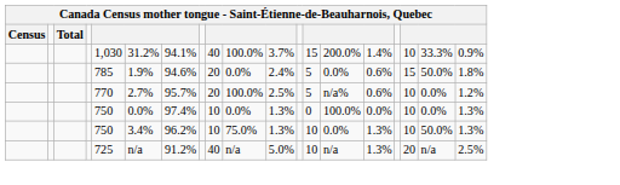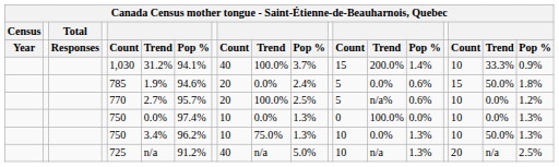+ row: Year | Responses | Count | Trend | Pop % | Count | Trend | Pop % | Count | Trend | Pop % | Count | Trend | Pop %
